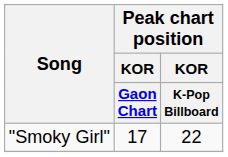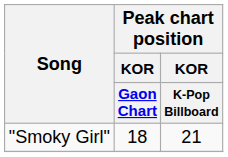"Smoky Girl" | Peak chart position / KOR / Gaon Chart: 17 -> 18
"Smoky Girl" | Peak chart position / KOR / K-Pop Billboard: 22 -> 21
